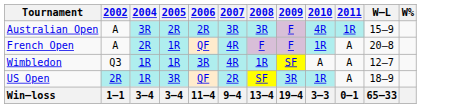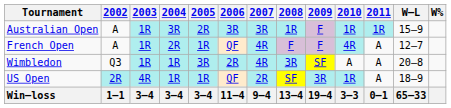+ column: 2003 | 1R | 1R | 1R | 4R | 3–4
Australian Open | 2006: 2R -> 3R
Australian Open | 2008: 3R -> 1R
Australian Open | 2010: 4R -> 1R
French Open | 2010: 1R -> 4R
French Open | W–L: 20–8 -> 12–7
Wimbledon | 2005: 1R -> 3R
Wimbledon | 2006: 3R -> 2R
Wimbledon | 2008: 1R -> 3R
Wimbledon | W–L: 12–7 -> 20–8
US Open | 2005: 3R -> 1R
